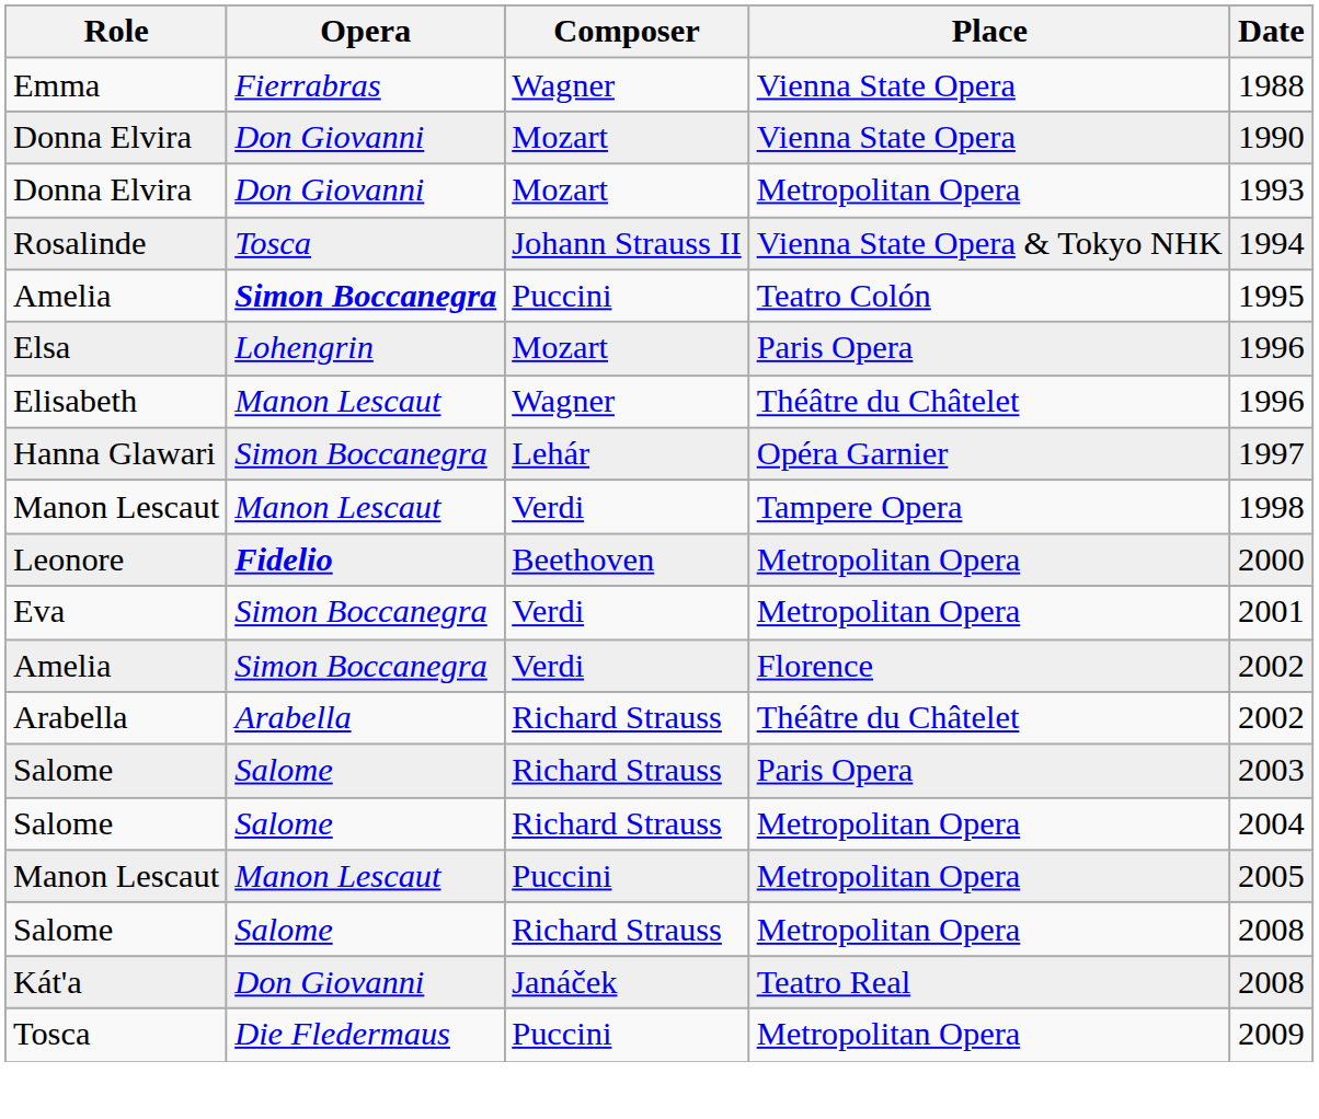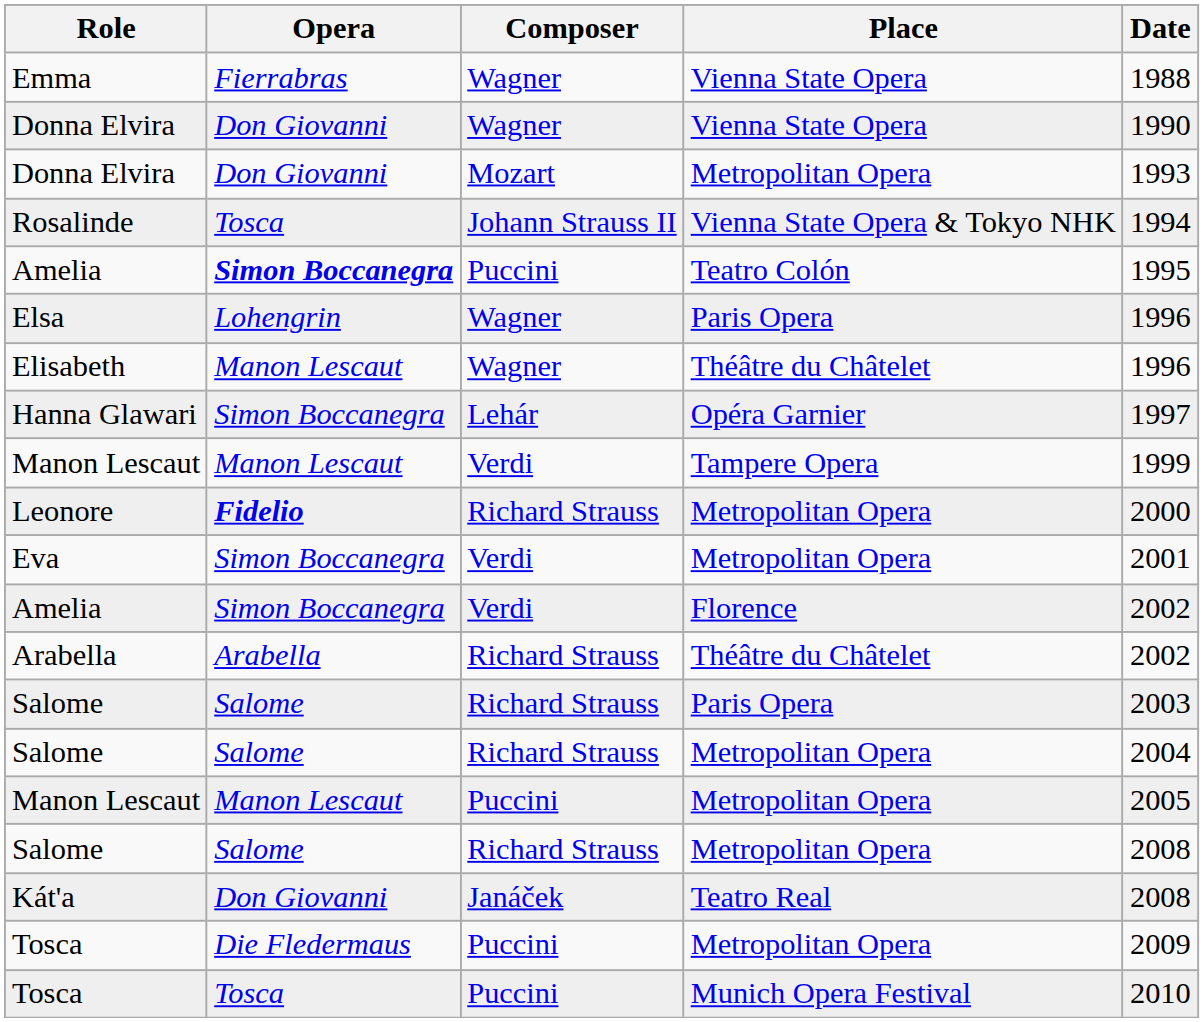Donna Elvira / Vienna State Opera | Composer: Mozart -> Wagner
Elsa | Composer: Mozart -> Wagner
Manon Lescaut / Tampere Opera | Date: 1998 -> 1999
Leonore | Composer: Beethoven -> Richard Strauss
+ row: Tosca | Tosca | Puccini | Munich Opera Festival | 2010
